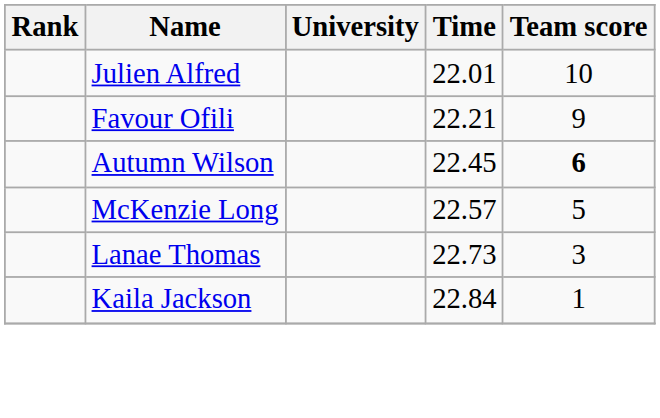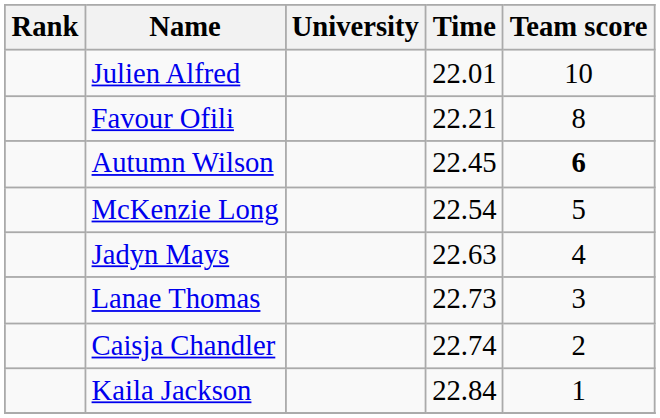Favour Ofili | Team score: 9 -> 8
McKenzie Long | Time: 22.57 -> 22.54
+ row: Jadyn Mays | 22.63 | 4
+ row: Caisja Chandler | 22.74 | 2
